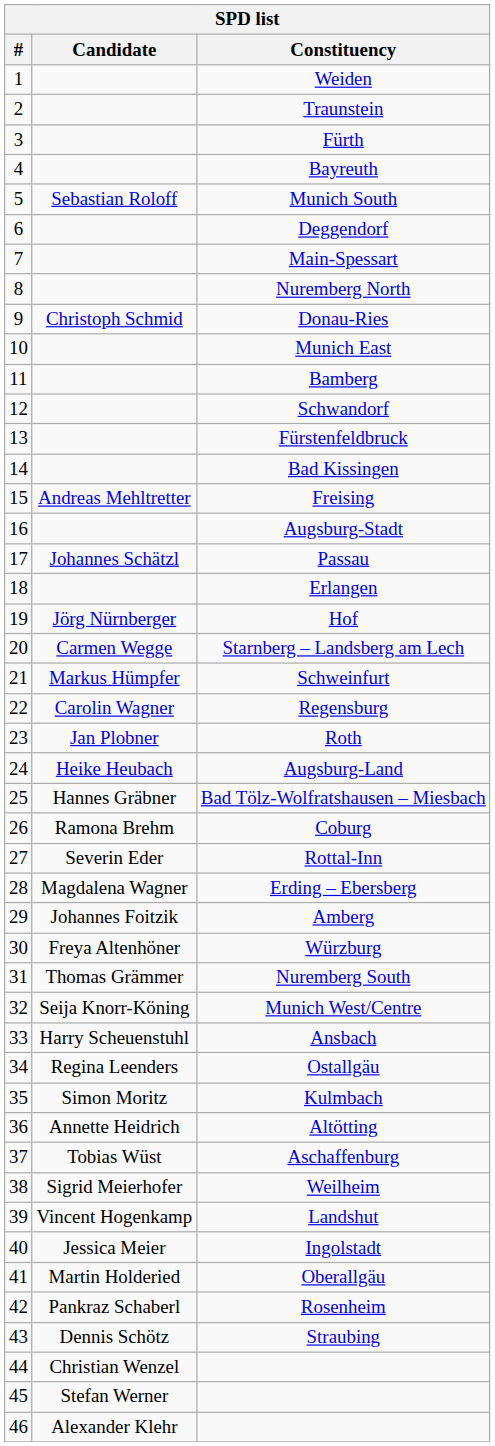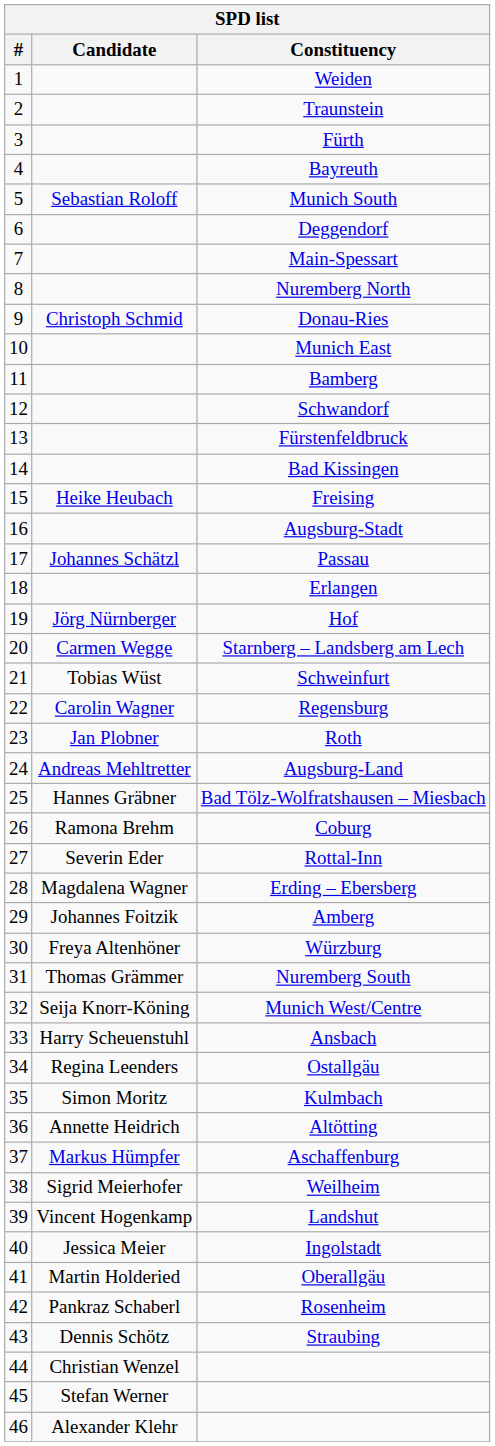Freising | Candidate: Andreas Mehltretter -> Heike Heubach
Schweinfurt | Candidate: Markus Hümpfer -> Tobias Wüst
Augsburg-Land | Candidate: Heike Heubach -> Andreas Mehltretter
Aschaffenburg | Candidate: Tobias Wüst -> Markus Hümpfer
